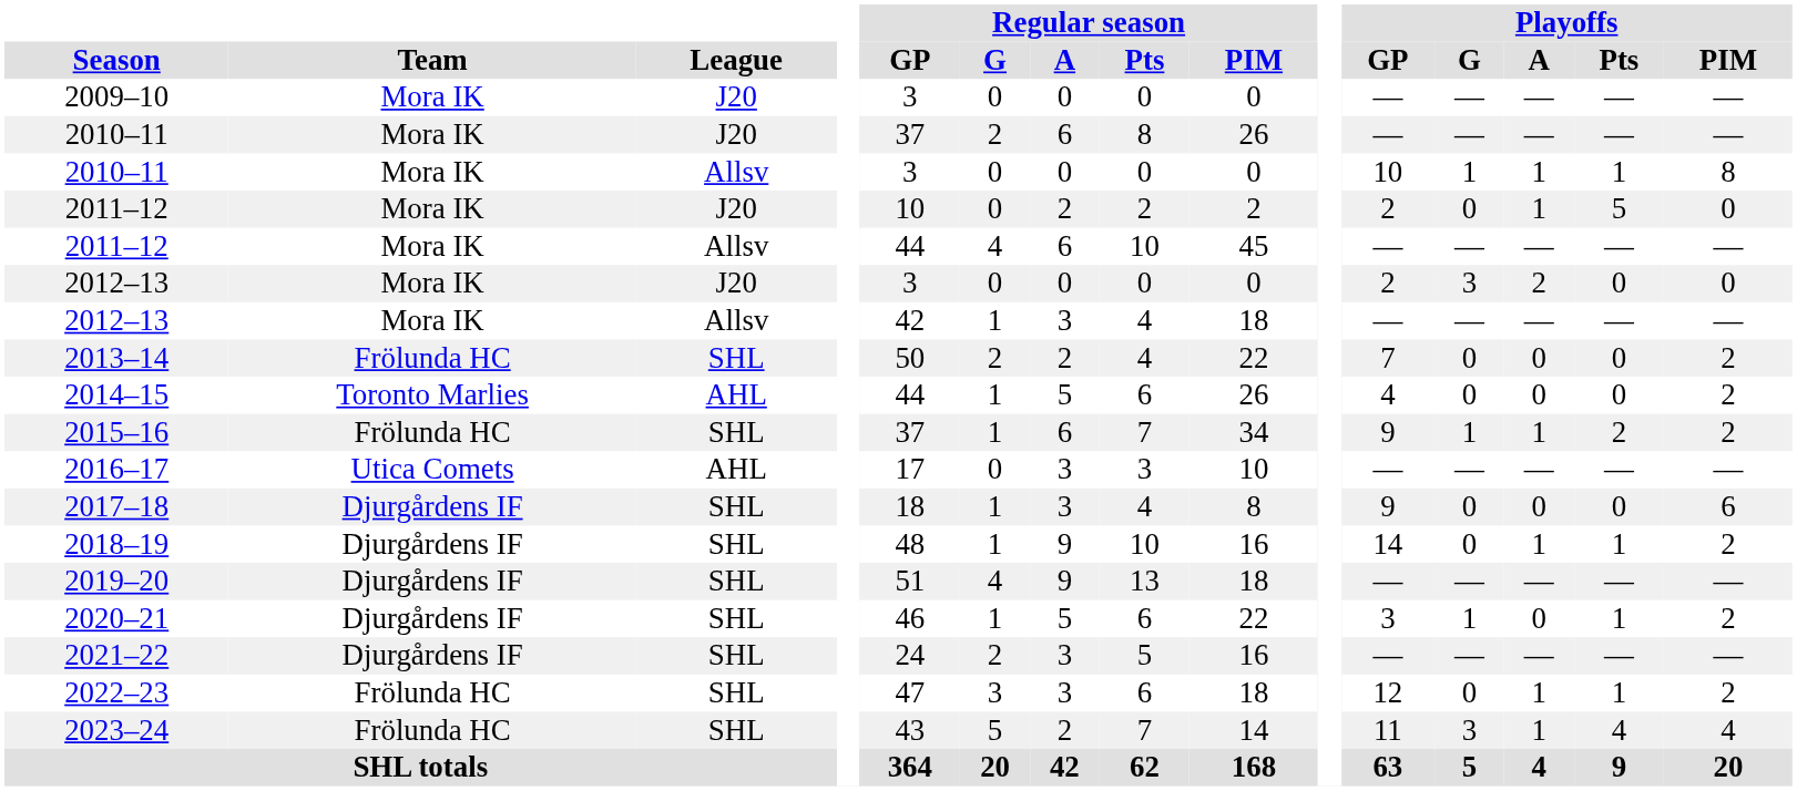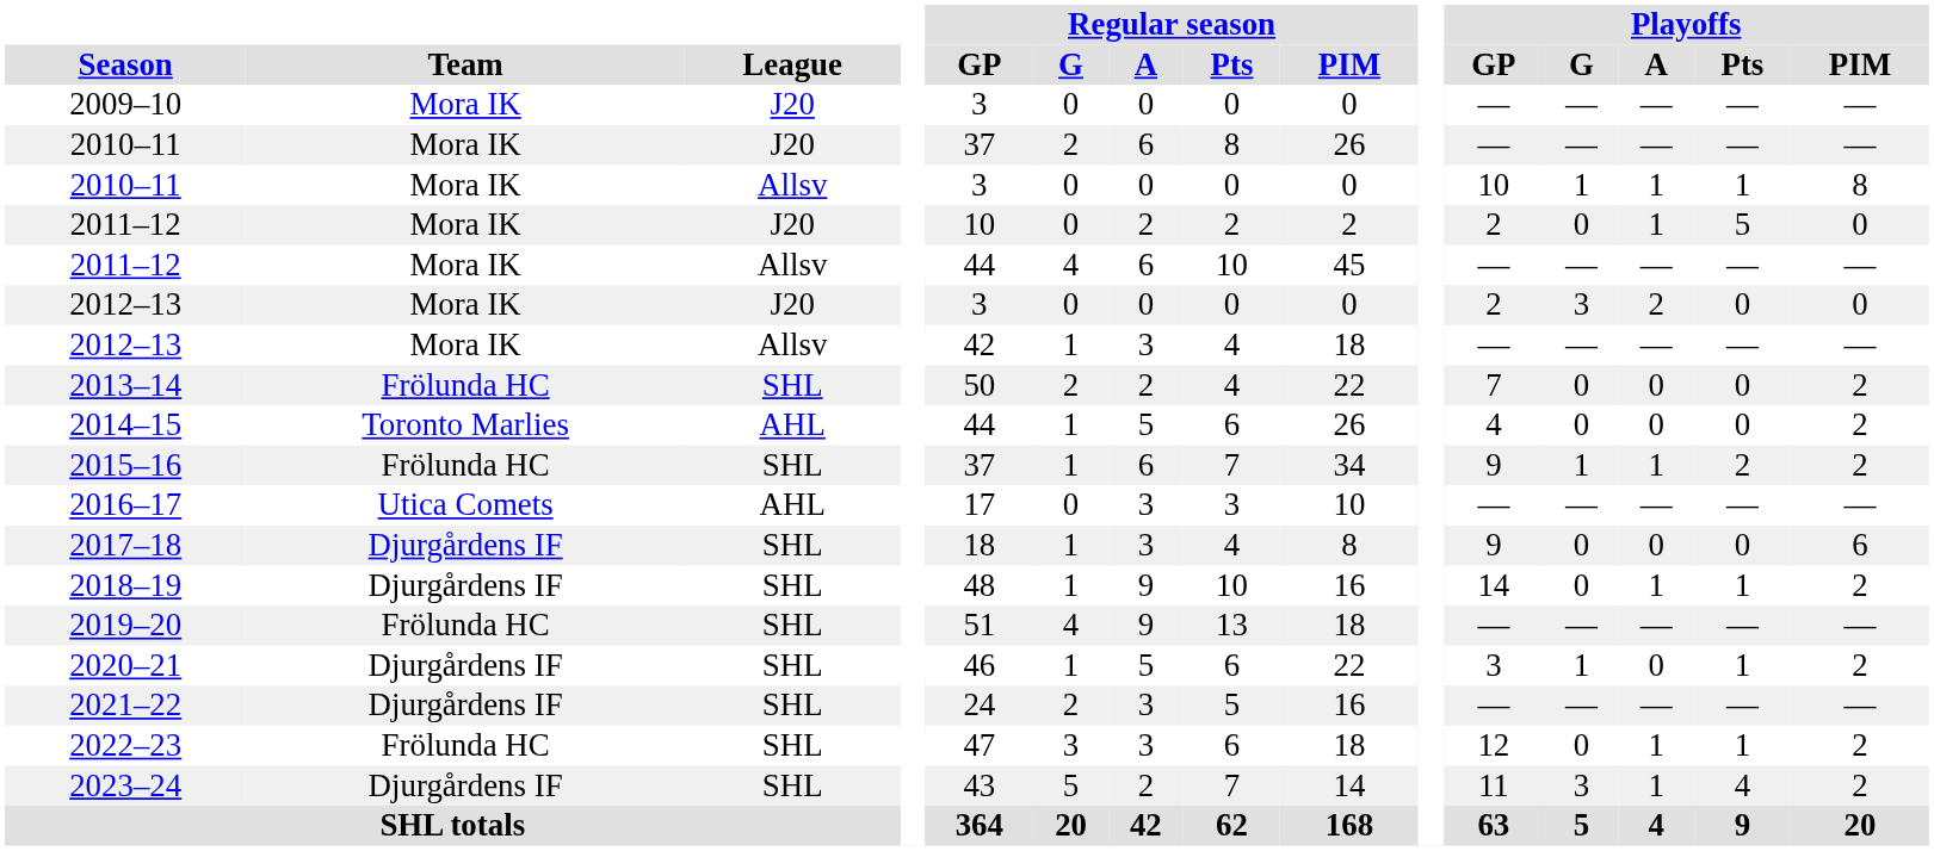2019–20 | Team: Djurgårdens IF -> Frölunda HC
2023–24 | Team: Frölunda HC -> Djurgårdens IF
2023–24 | Playoffs / PIM: 4 -> 2
